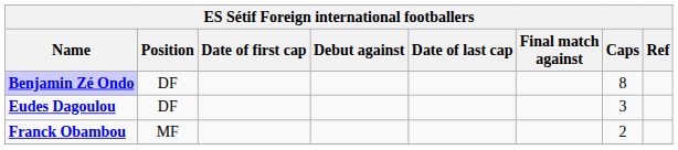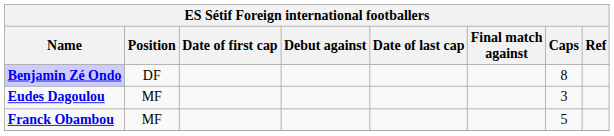Eudes Dagoulou | Position: DF -> MF
Franck Obambou | Caps: 2 -> 5
